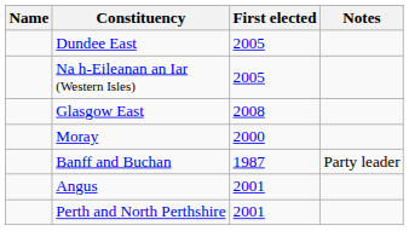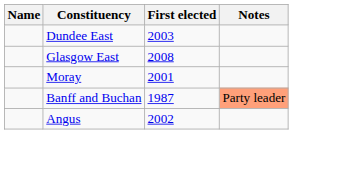Dundee East | First elected: 2005 -> 2003
- row: Na h-Eileanan an Iar (Western Isles) | 2005
Moray | First elected: 2000 -> 2001
Banff and Buchan | Notes: no background -> lightsalmon background
Angus | First elected: 2001 -> 2002
- row: Perth and North Perthshire | 2001
